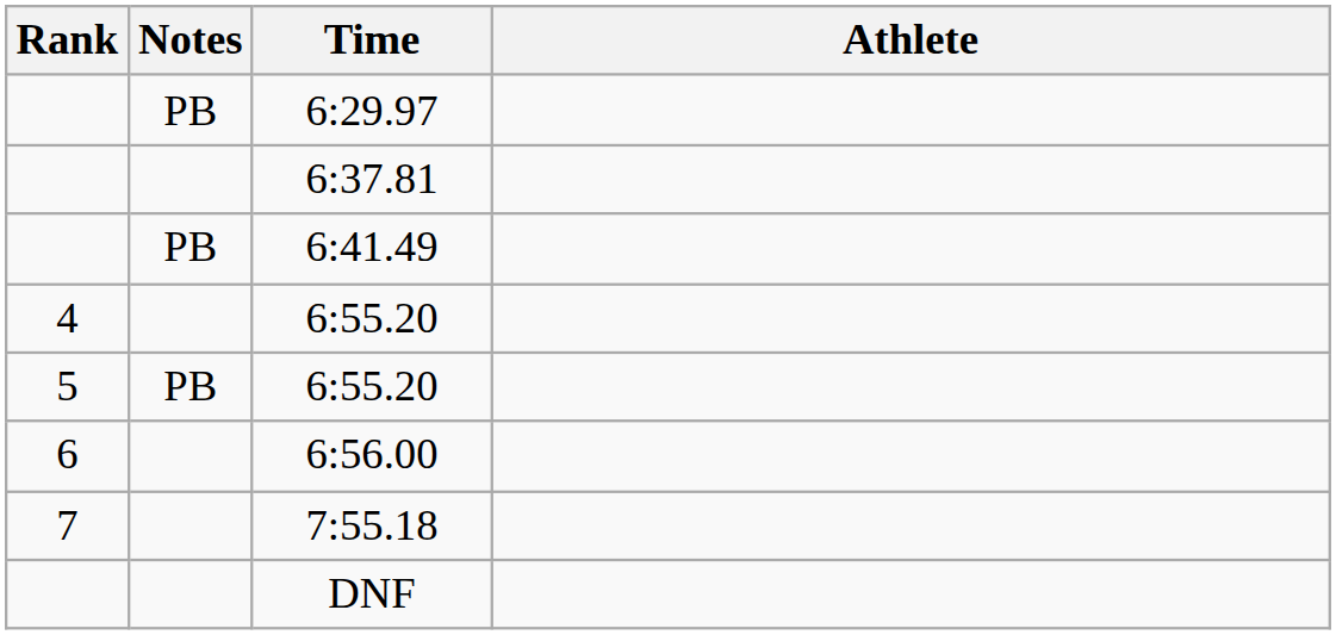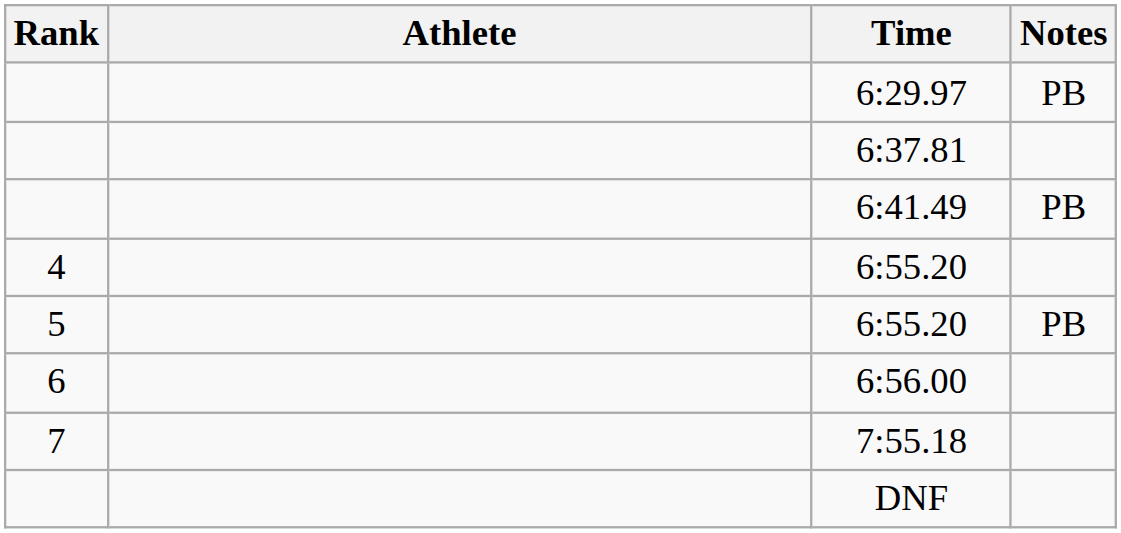columns swapped: Athlete <-> Notes
